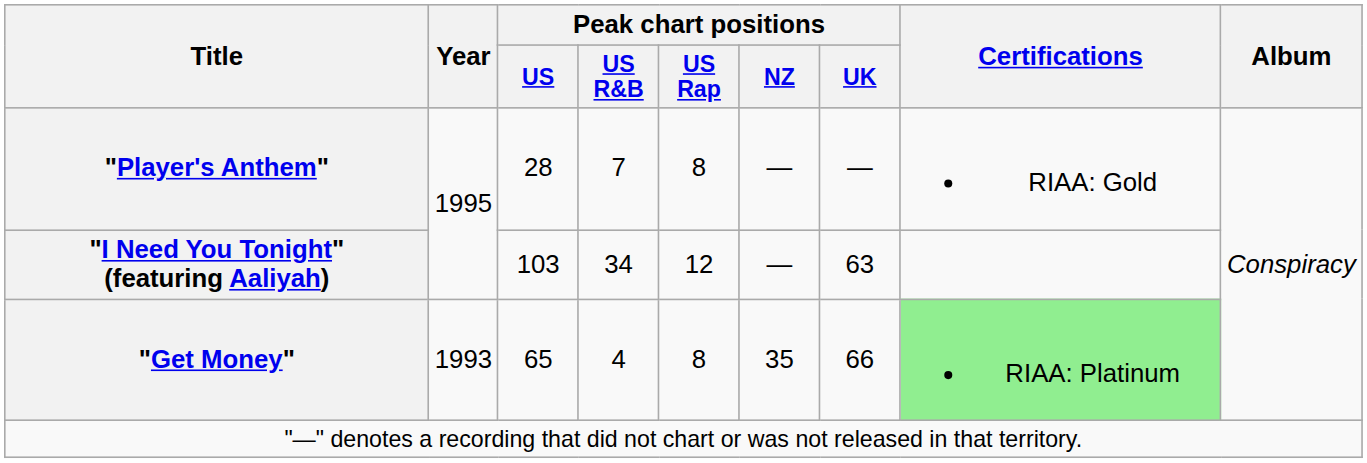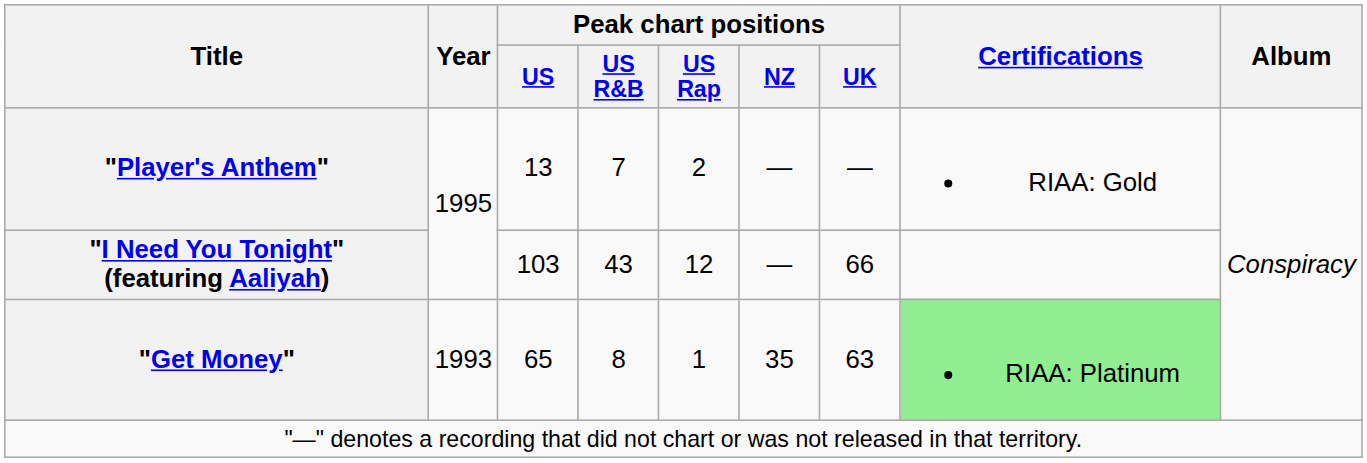"Player's Anthem" | Peak chart positions / US: 28 -> 13
"Player's Anthem" | Peak chart positions / US Rap: 8 -> 2
"I Need You Tonight" (featuring Aaliyah) | Peak chart positions / US R&B: 34 -> 43
"I Need You Tonight" (featuring Aaliyah) | Peak chart positions / UK: 63 -> 66
"Get Money" | Peak chart positions / US R&B: 4 -> 8
"Get Money" | Peak chart positions / US Rap: 8 -> 1
"Get Money" | Peak chart positions / UK: 66 -> 63
